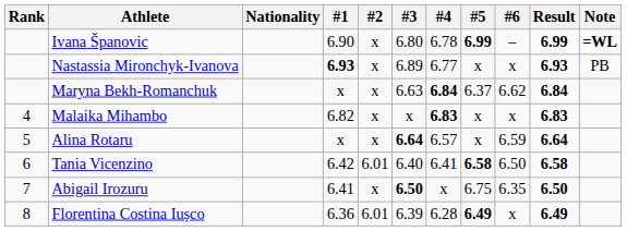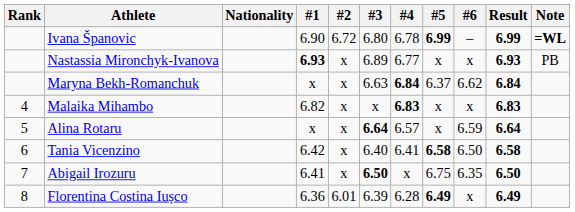Ivana Španovic | #2: x -> 6.72
Tania Vicenzino | #2: 6.01 -> x
